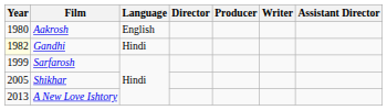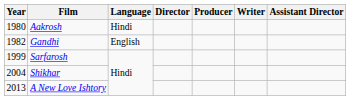Aakrosh | Language: English -> Hindi
Gandhi | Year: lightyellow background -> no background
Gandhi | Language: Hindi -> English
Shikhar | Year: 2005 -> 2004
